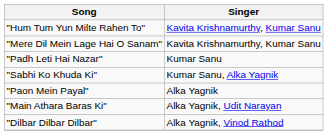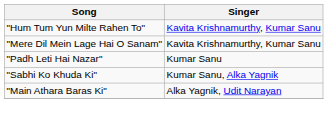- row: "Paon Mein Payal" | Alka Yagnik
- row: "Dilbar Dilbar Dilbar" | Alka Yagnik, Vinod Rathod
